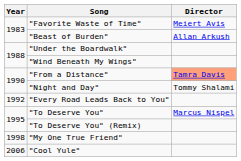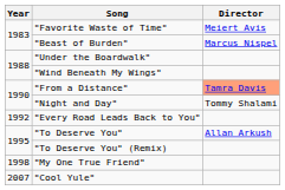"Beast of Burden" | Director: Allan Arkush -> Marcus Nispel
"To Deserve You" | Director: Marcus Nispel -> Allan Arkush
"Cool Yule" | Year: 2006 -> 2007
